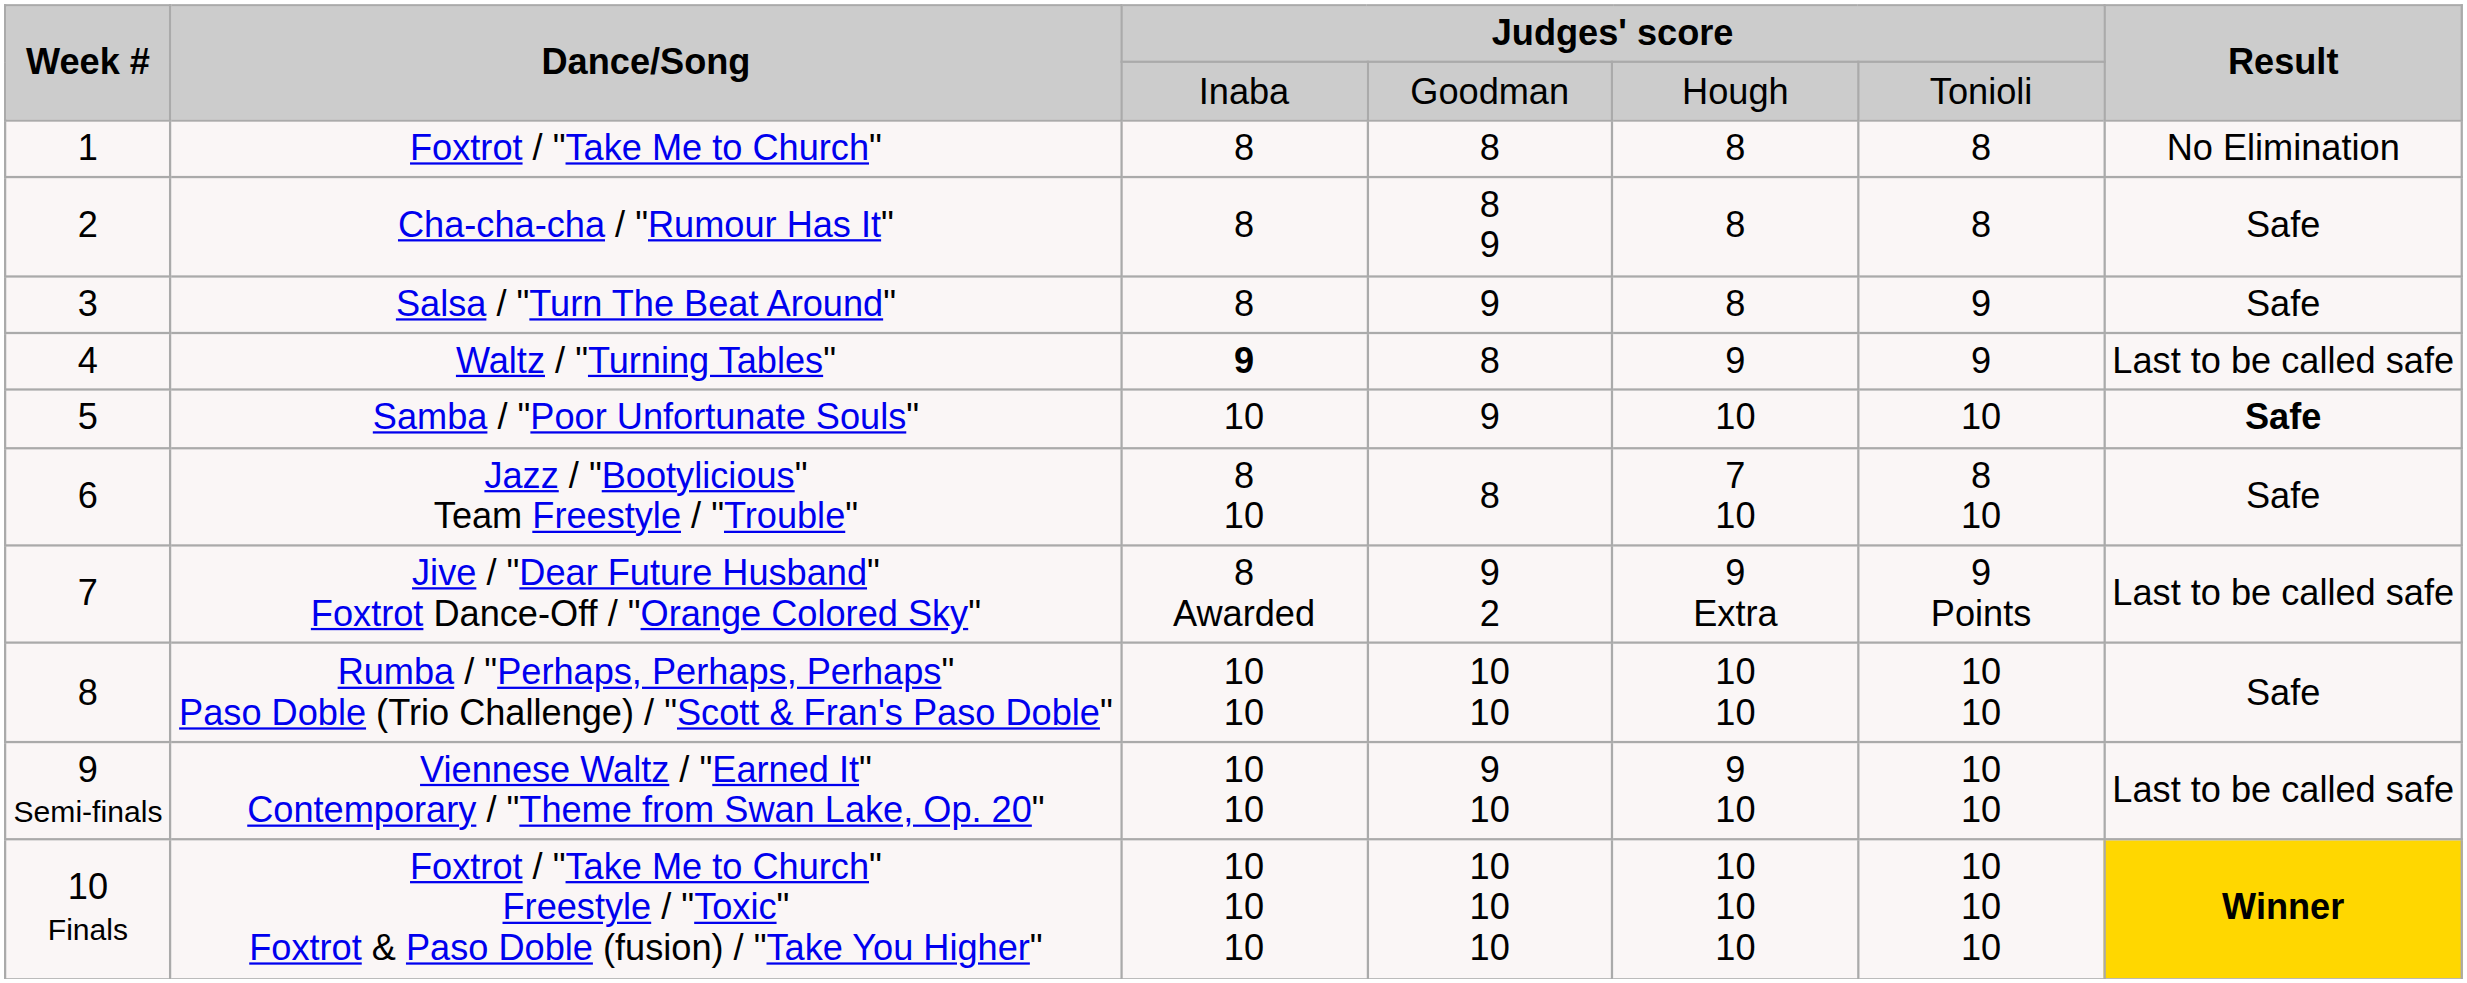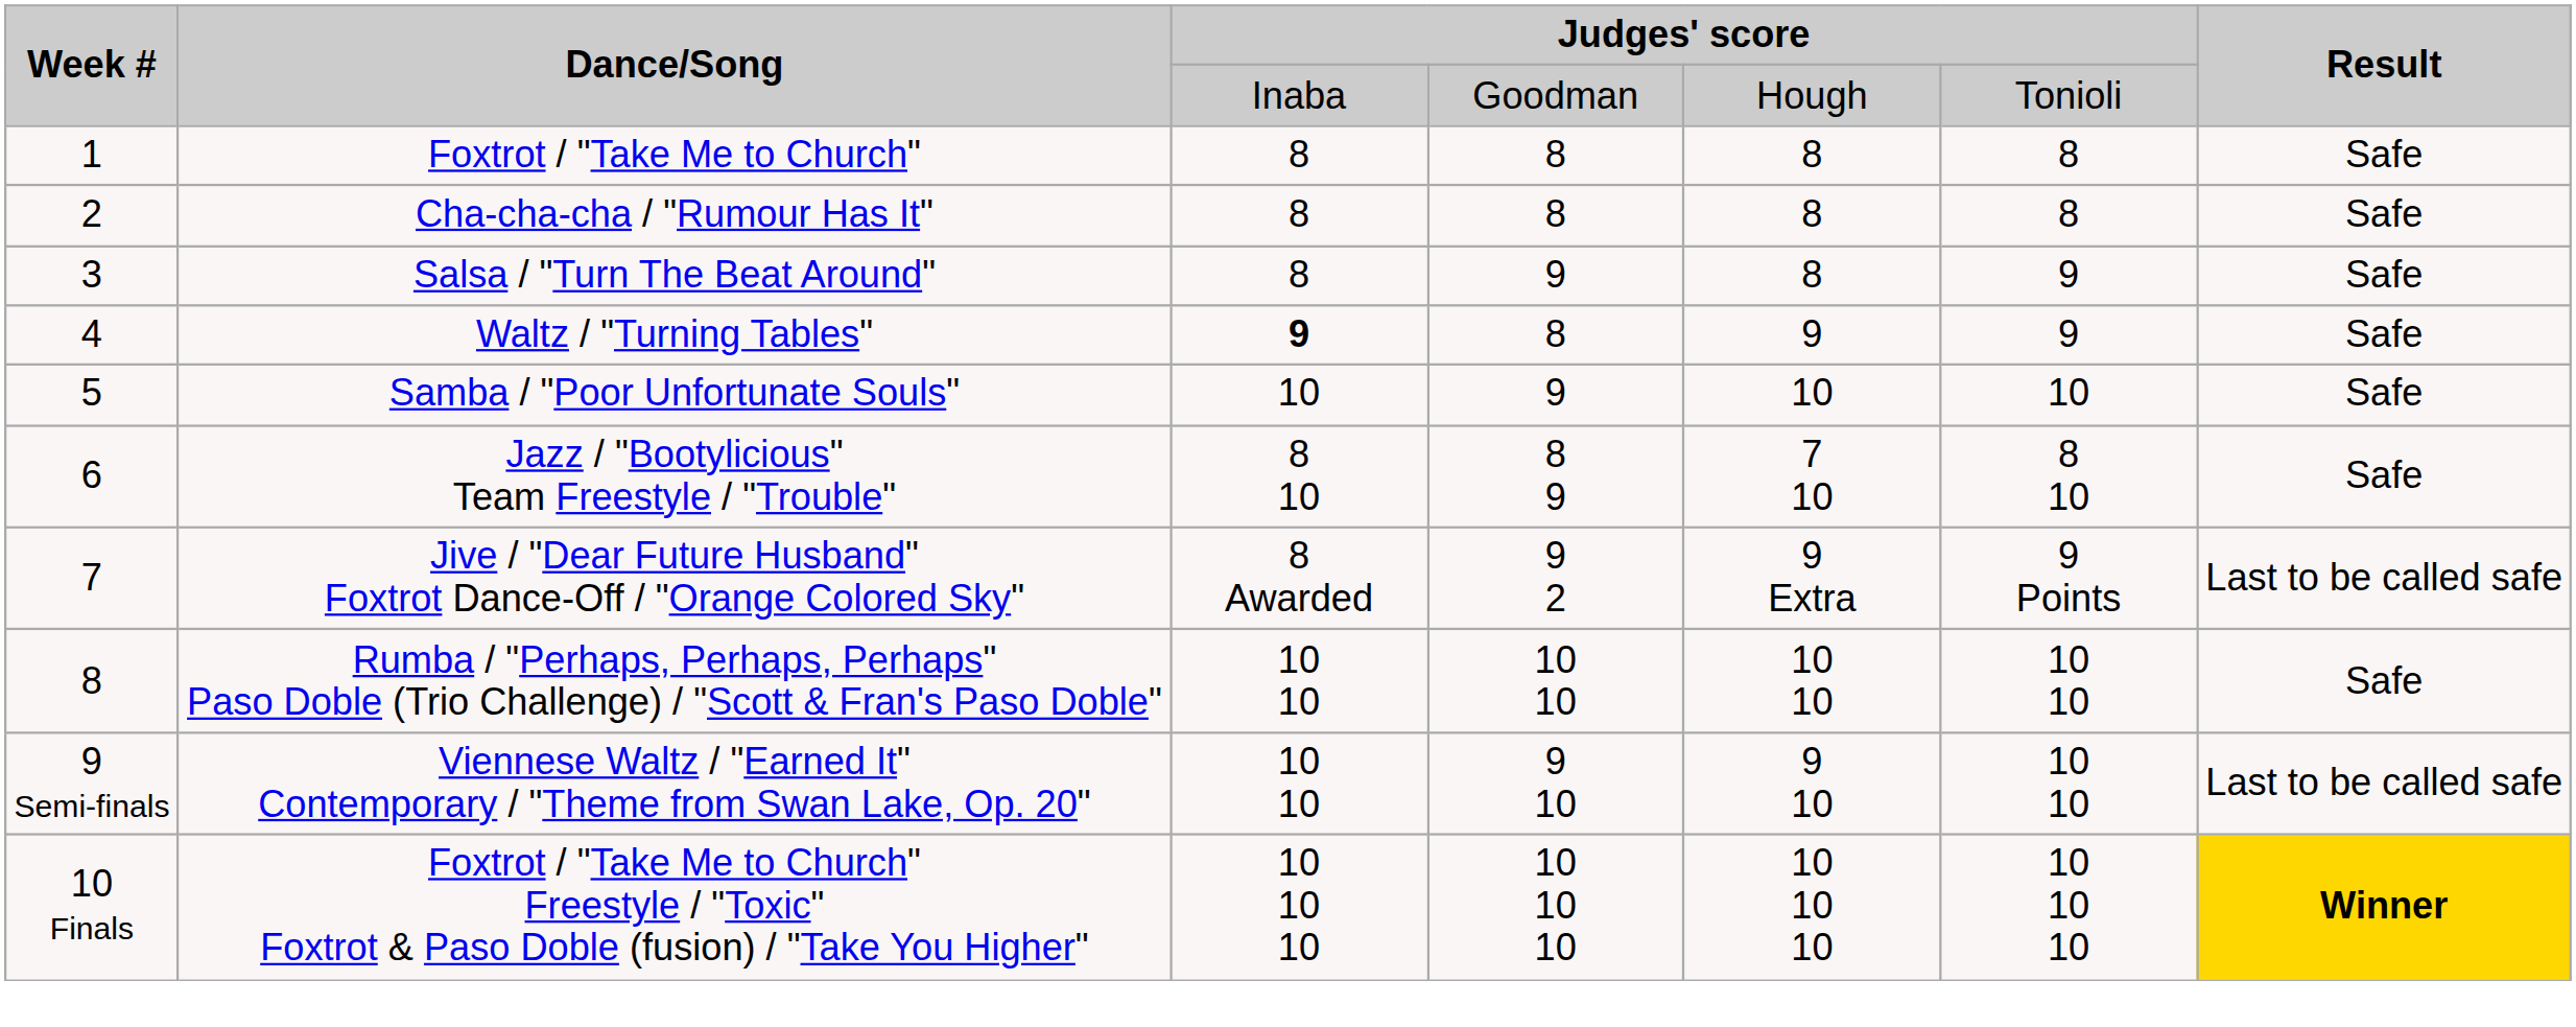Foxtrot / "Take Me to Church" | Result: No Elimination -> Safe
Cha-cha-cha / "Rumour Has It" | column 4: 8 9 -> 8
Waltz / "Turning Tables" | Result: Last to be called safe -> Safe
Samba / "Poor Unfortunate Souls" | Result: bold -> normal
Jazz / "Bootylicious" Team Freestyle / "Trouble" | column 4: 8 -> 8 9
